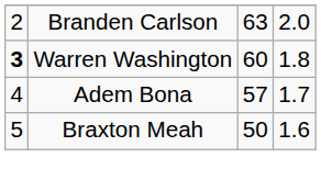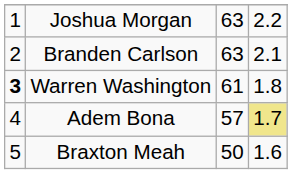+ row: 1 | Joshua Morgan | 63 | 2.2
Branden Carlson | column 4: 2.0 -> 2.1
Warren Washington | column 3: 60 -> 61
Adem Bona | column 4: no background -> khaki background
